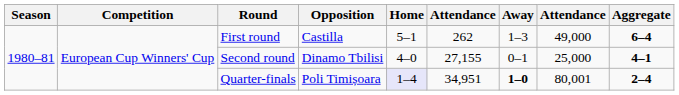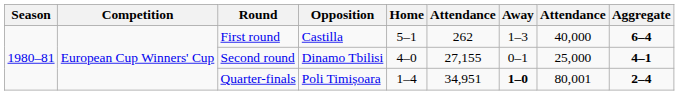First round | column 8: 49,000 -> 40,000
Quarter-finals | Home: lavender background -> no background
